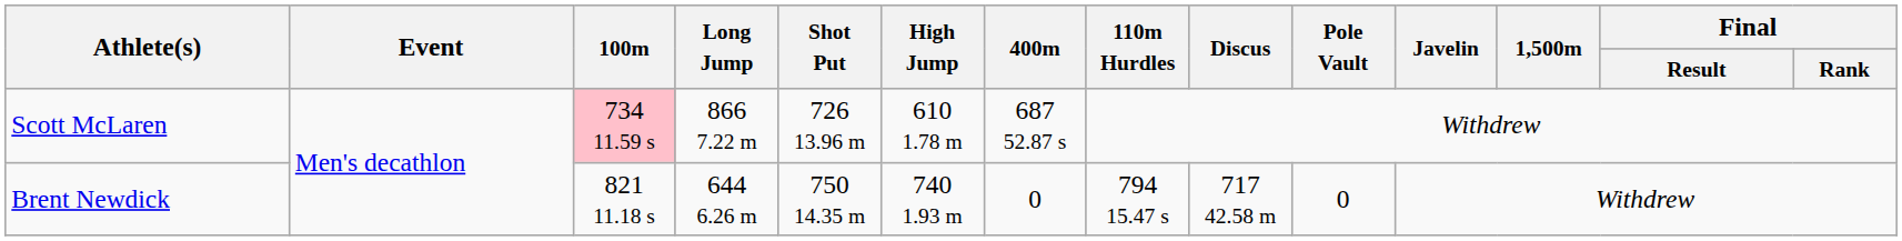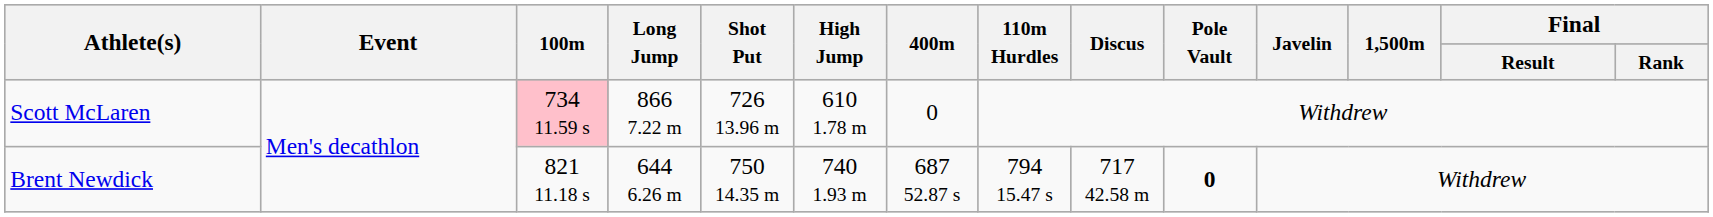Scott McLaren | 400m: 687 52.87 s -> 0
Brent Newdick | 400m: 0 -> 687 52.87 s
Brent Newdick | Pole Vault: normal -> bold
